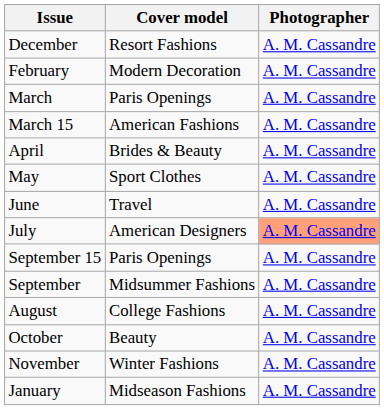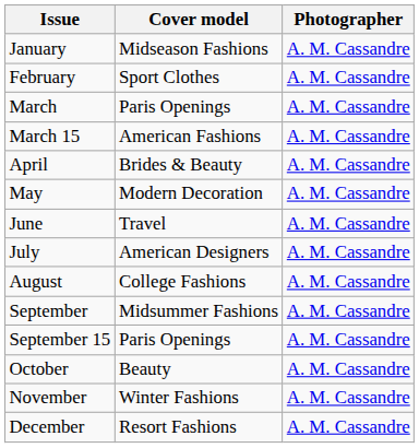rows swapped: January <-> December
February | Cover model: Modern Decoration -> Sport Clothes
May | Cover model: Sport Clothes -> Modern Decoration
July | Photographer: lightsalmon background -> no background
rows swapped: August <-> September 15
